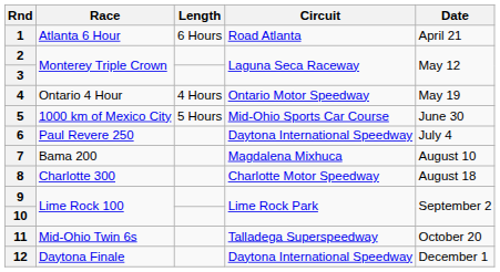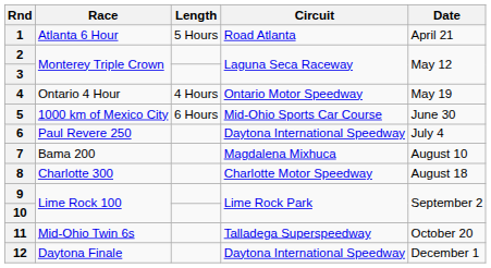1 | Length: 6 Hours -> 5 Hours
5 | Length: 5 Hours -> 6 Hours
